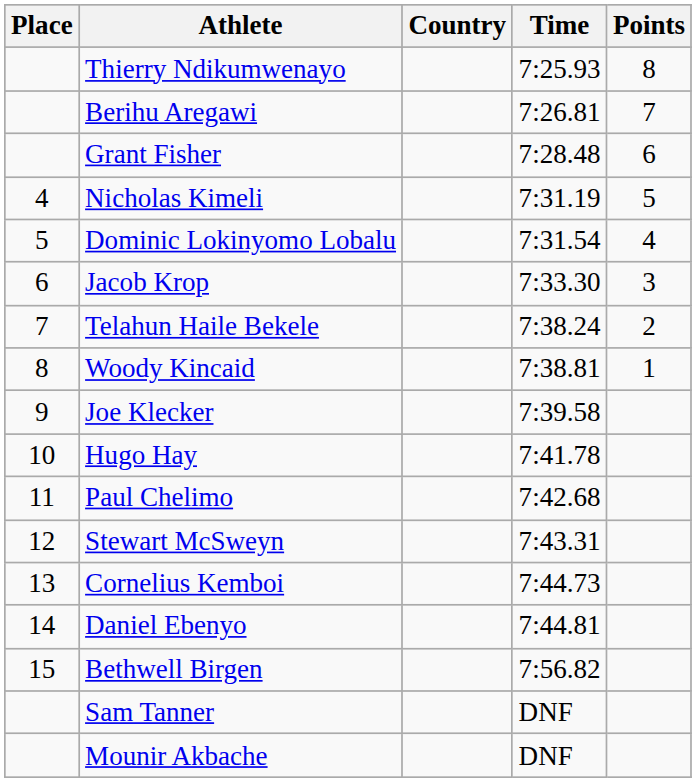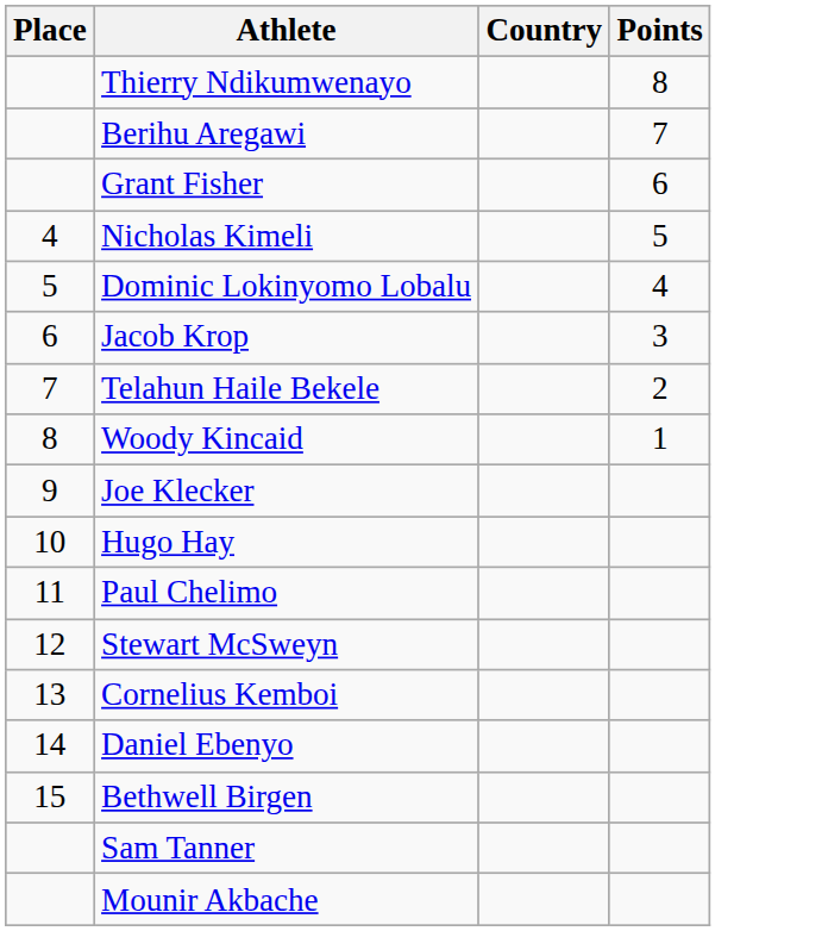- column: Time | 7:25.93 | 7:26.81 | 7:28.48 | 7:31.19 | 7:31.54 | 7:33.30 | 7:38.24 | 7:38.81 | 7:39.58 | 7:41.78 | 7:42.68 | 7:43.31 | 7:44.73 | 7:44.81 | 7:56.82 | DNF | DNF
